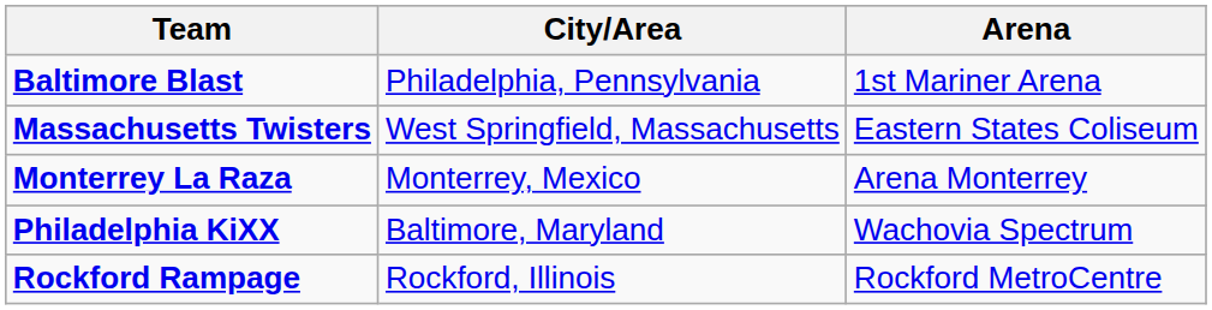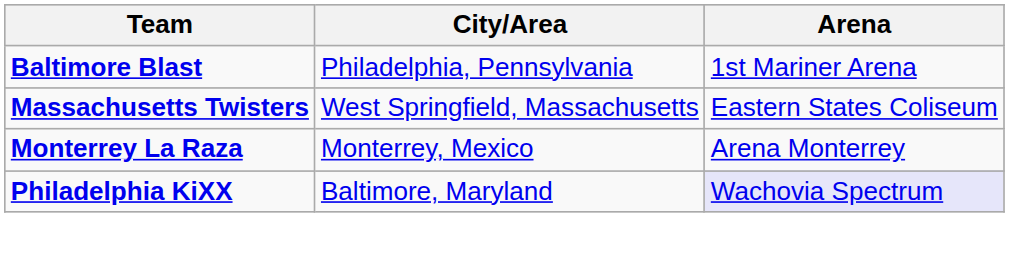Philadelphia KiXX | Arena: no background -> lavender background
- row: Rockford Rampage | Rockford, Illinois | Rockford MetroCentre
